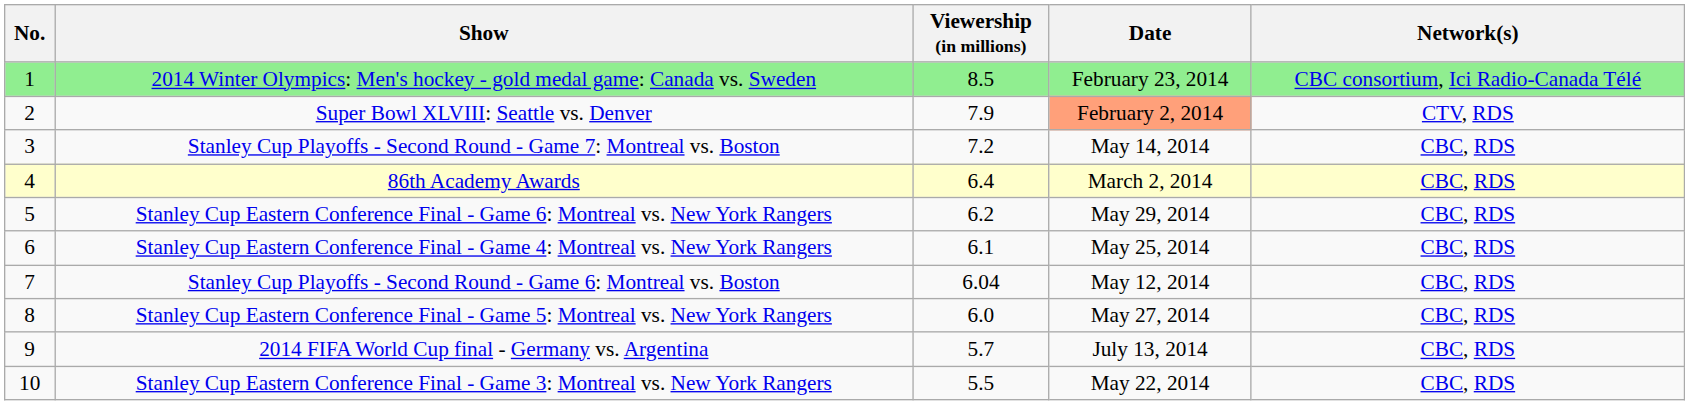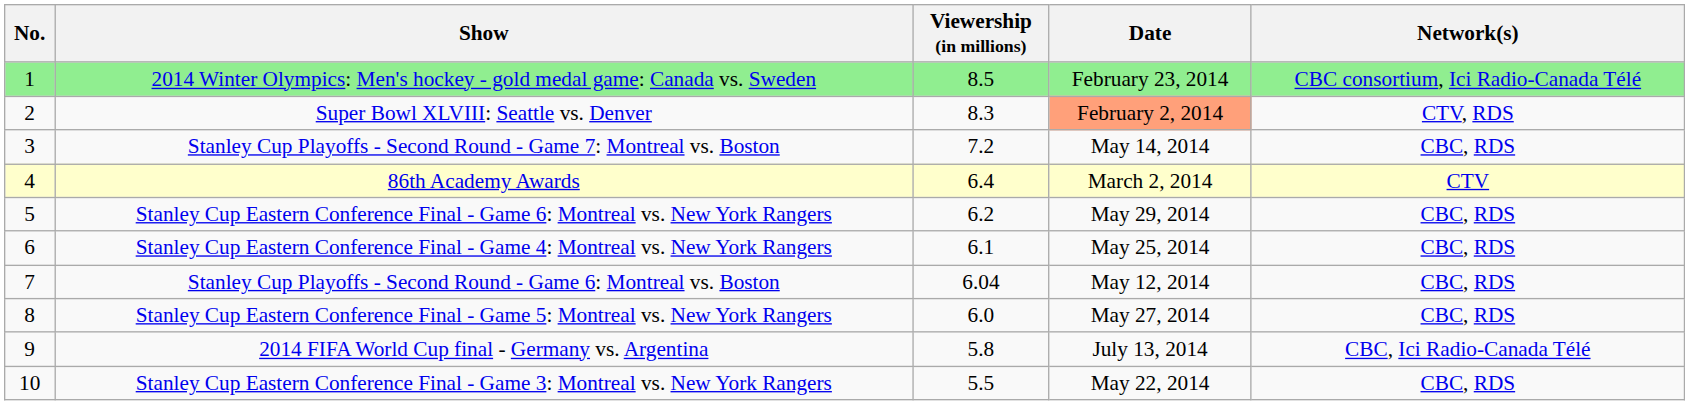Super Bowl XLVIII: Seattle vs. Denver | Viewership (in millions): 7.9 -> 8.3
86th Academy Awards | Network(s): CBC, RDS -> CTV
2014 FIFA World Cup final - Germany vs. Argentina | Viewership (in millions): 5.7 -> 5.8
2014 FIFA World Cup final - Germany vs. Argentina | Network(s): CBC, RDS -> CBC, Ici Radio-Canada Télé
